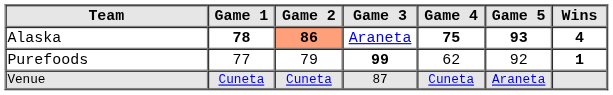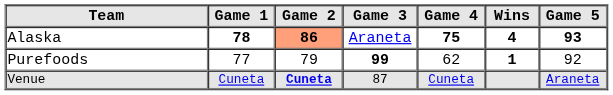columns swapped: Game 5 <-> Wins
Venue | Game 2: normal -> bold
